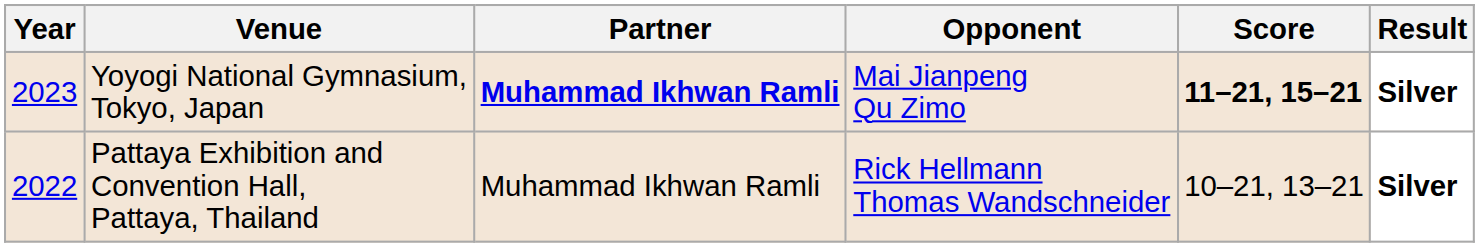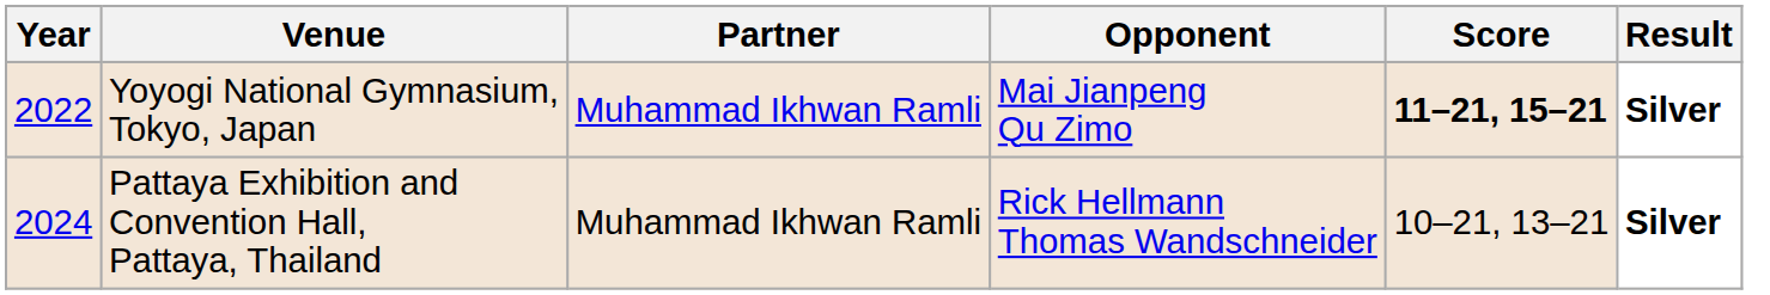Yoyogi National Gymnasium, Tokyo, Japan | Year: 2023 -> 2022
Yoyogi National Gymnasium, Tokyo, Japan | Partner: bold -> normal
Pattaya Exhibition and Convention Hall, Pattaya, Thailand | Year: 2022 -> 2024
